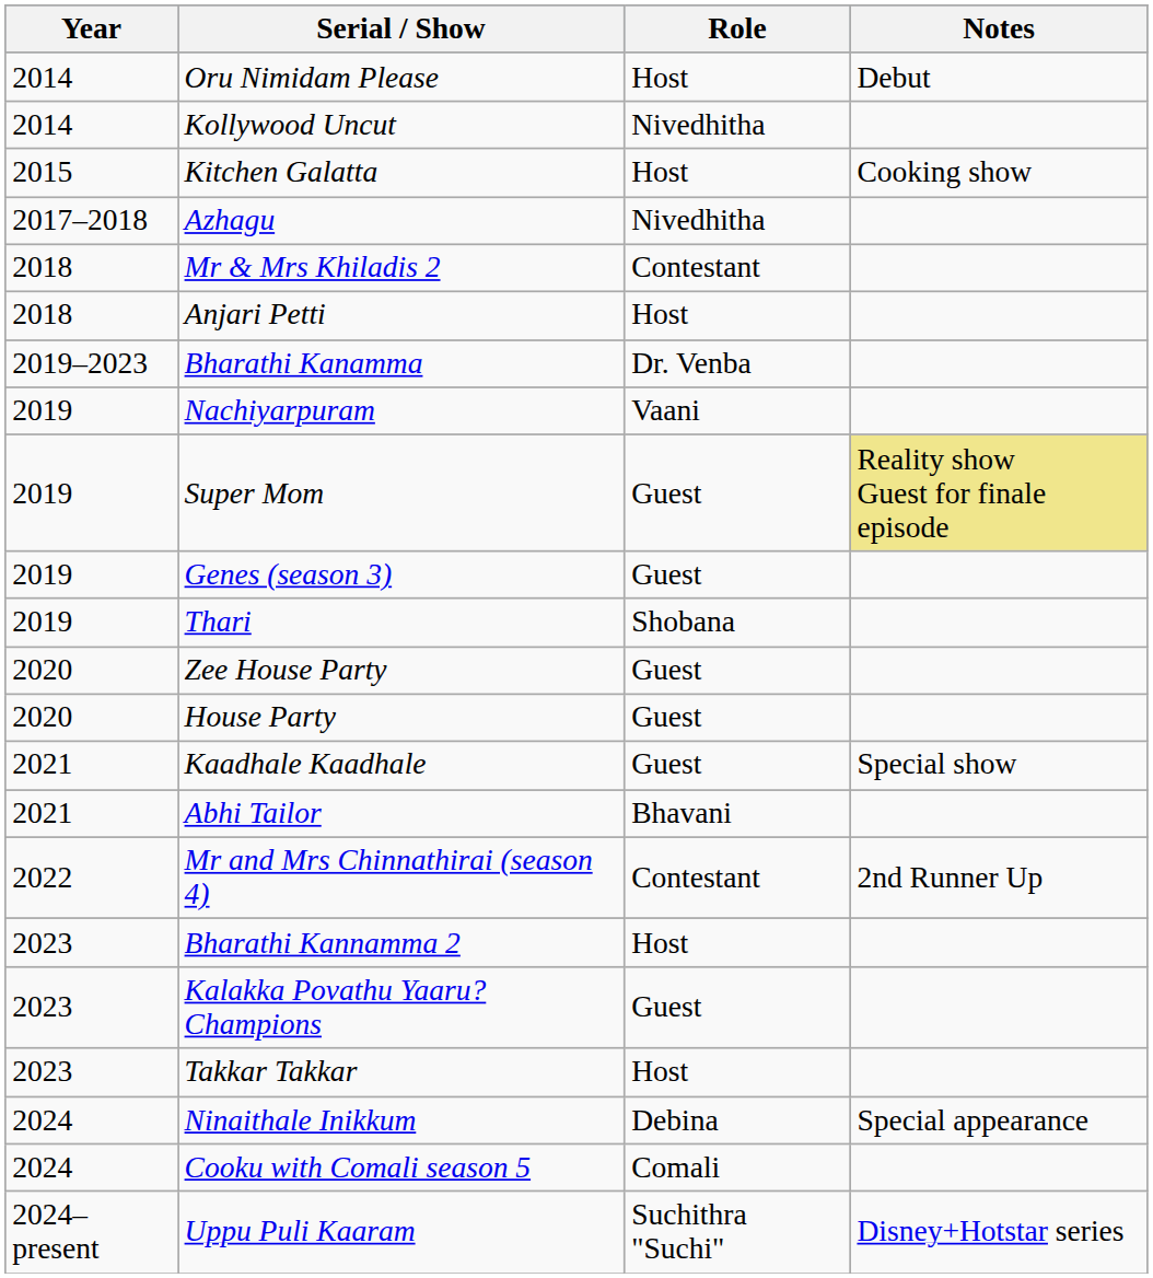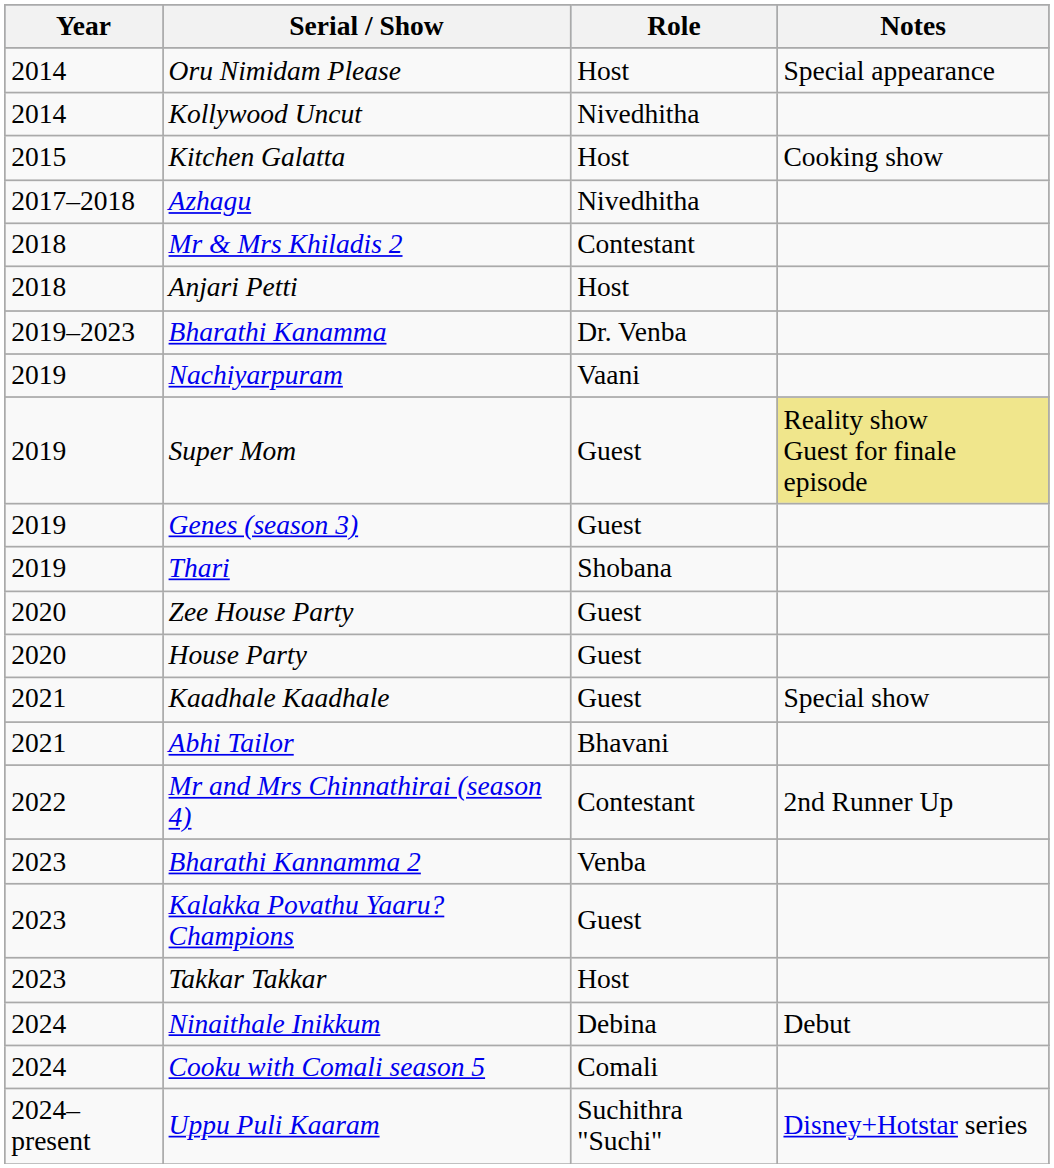Oru Nimidam Please | Notes: Debut -> Special appearance
Bharathi Kannamma 2 | Role: Host -> Venba
Ninaithale Inikkum | Notes: Special appearance -> Debut
